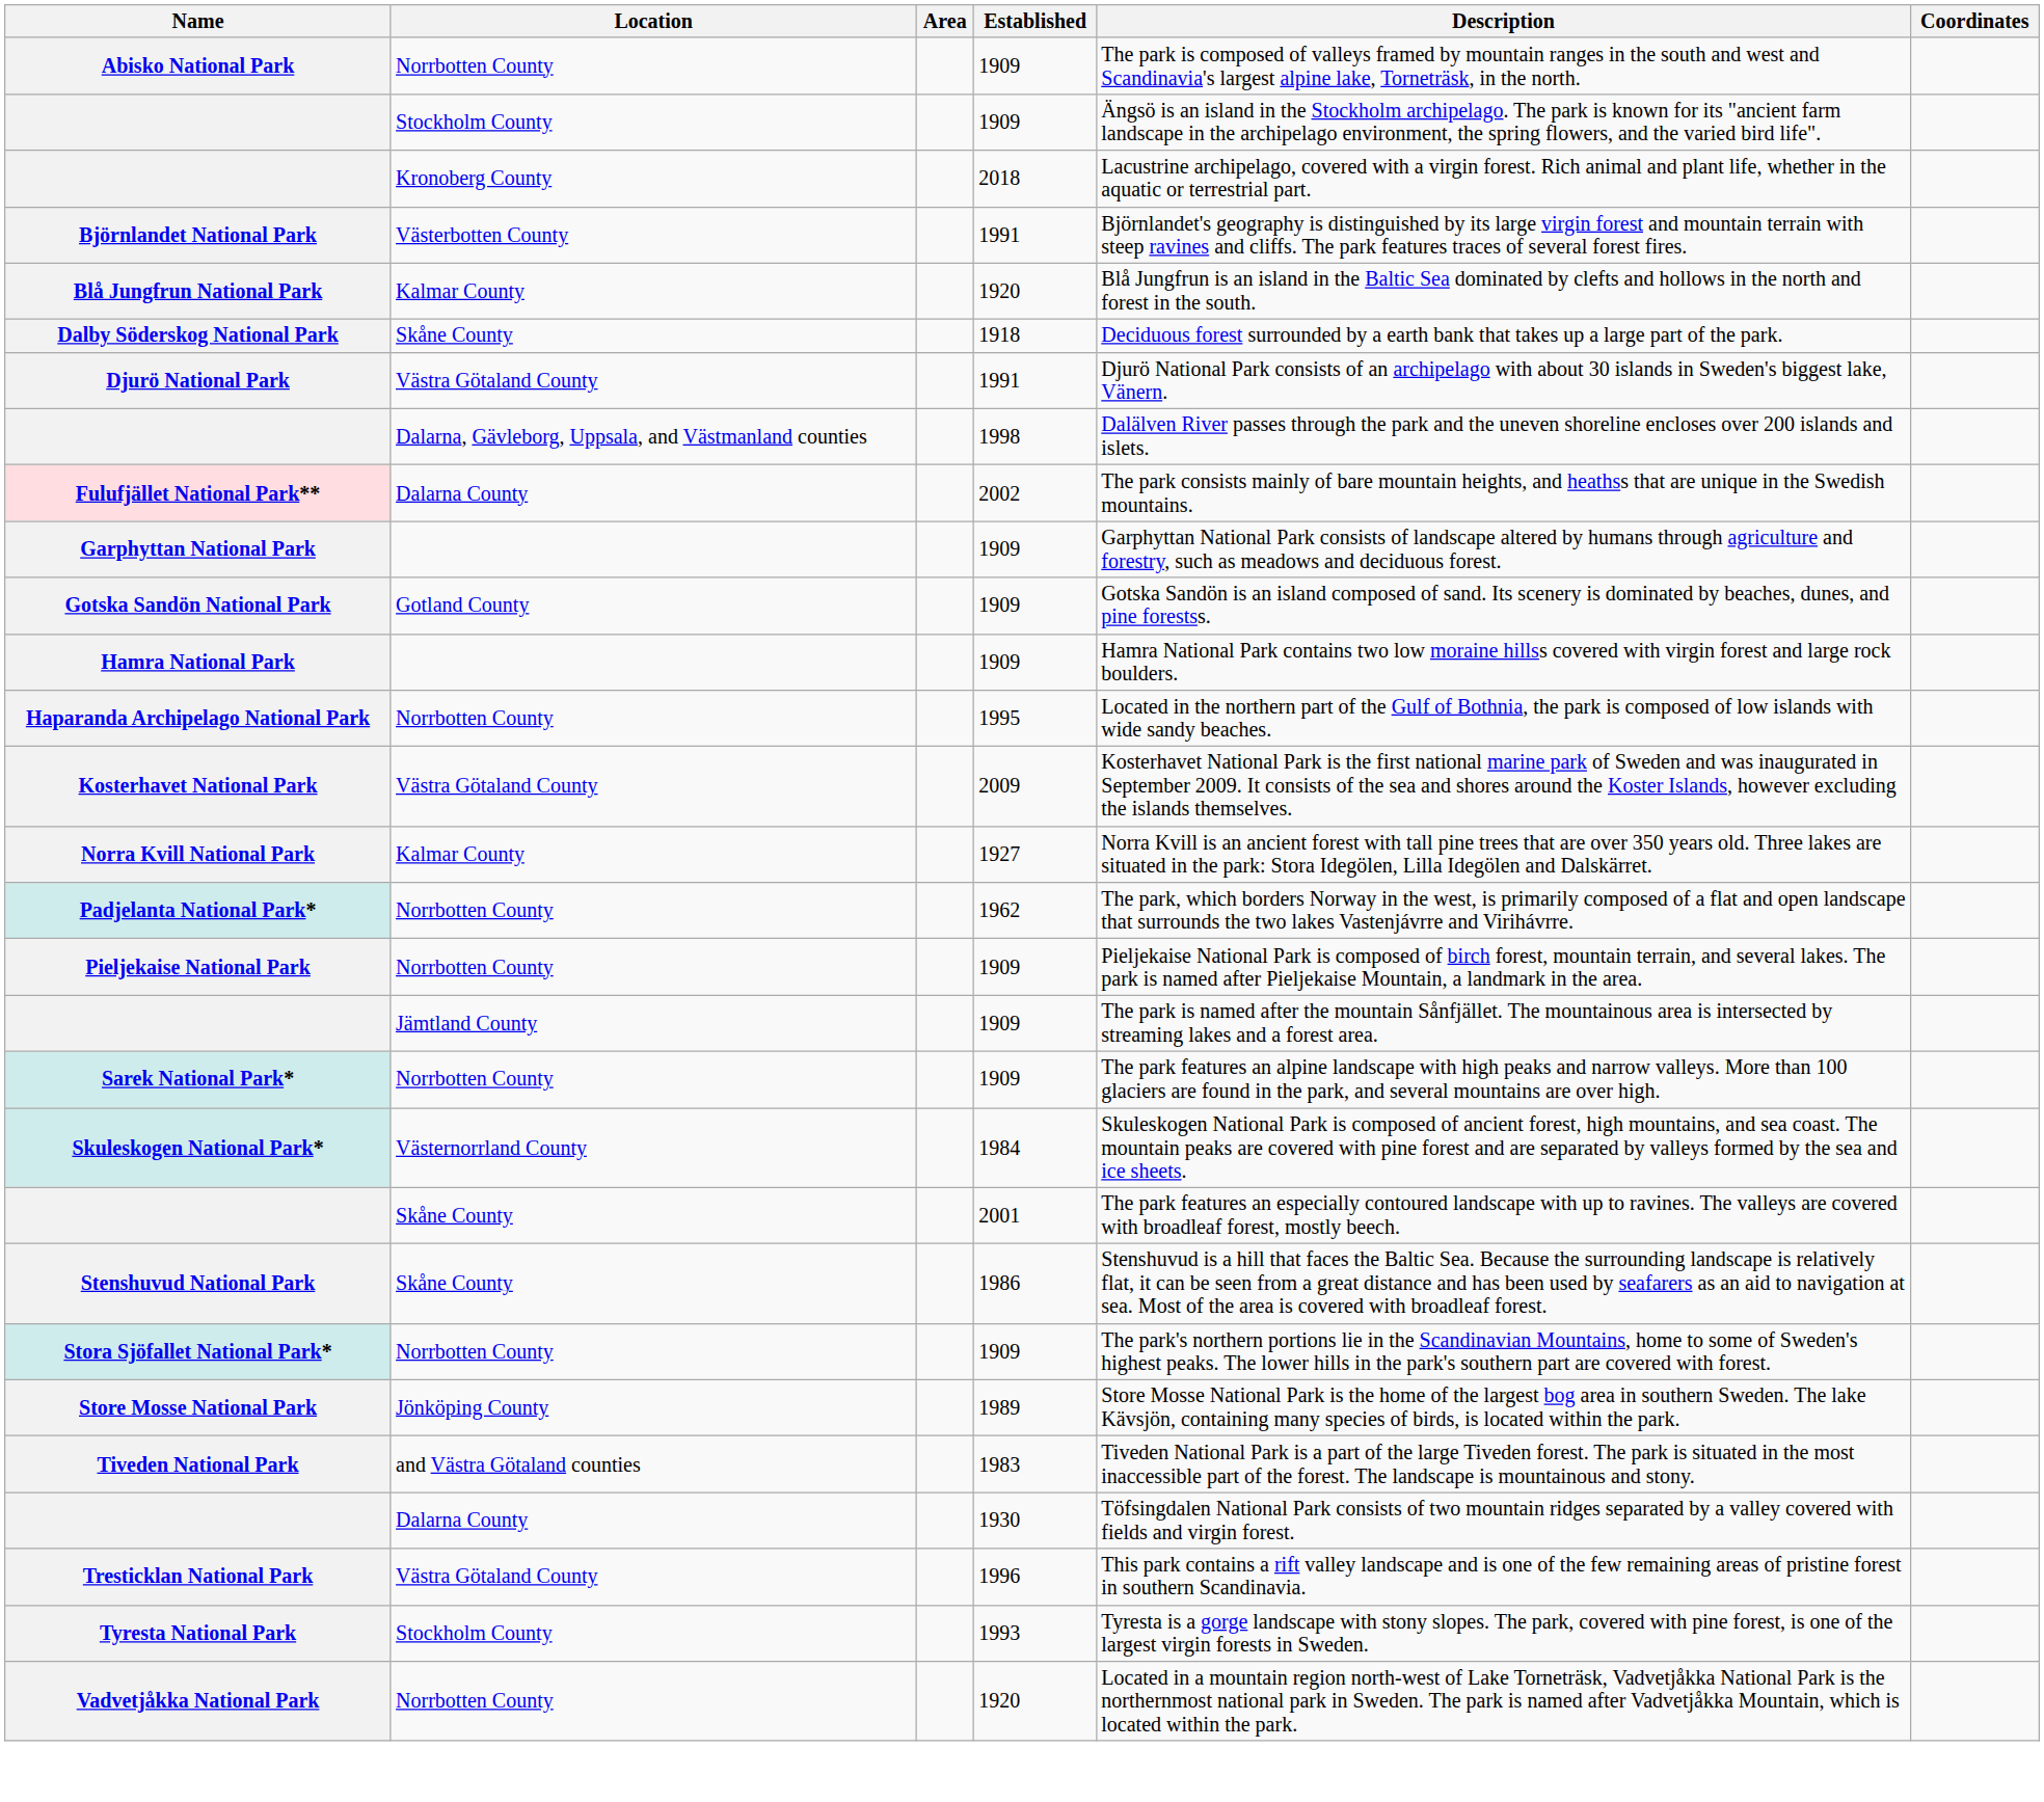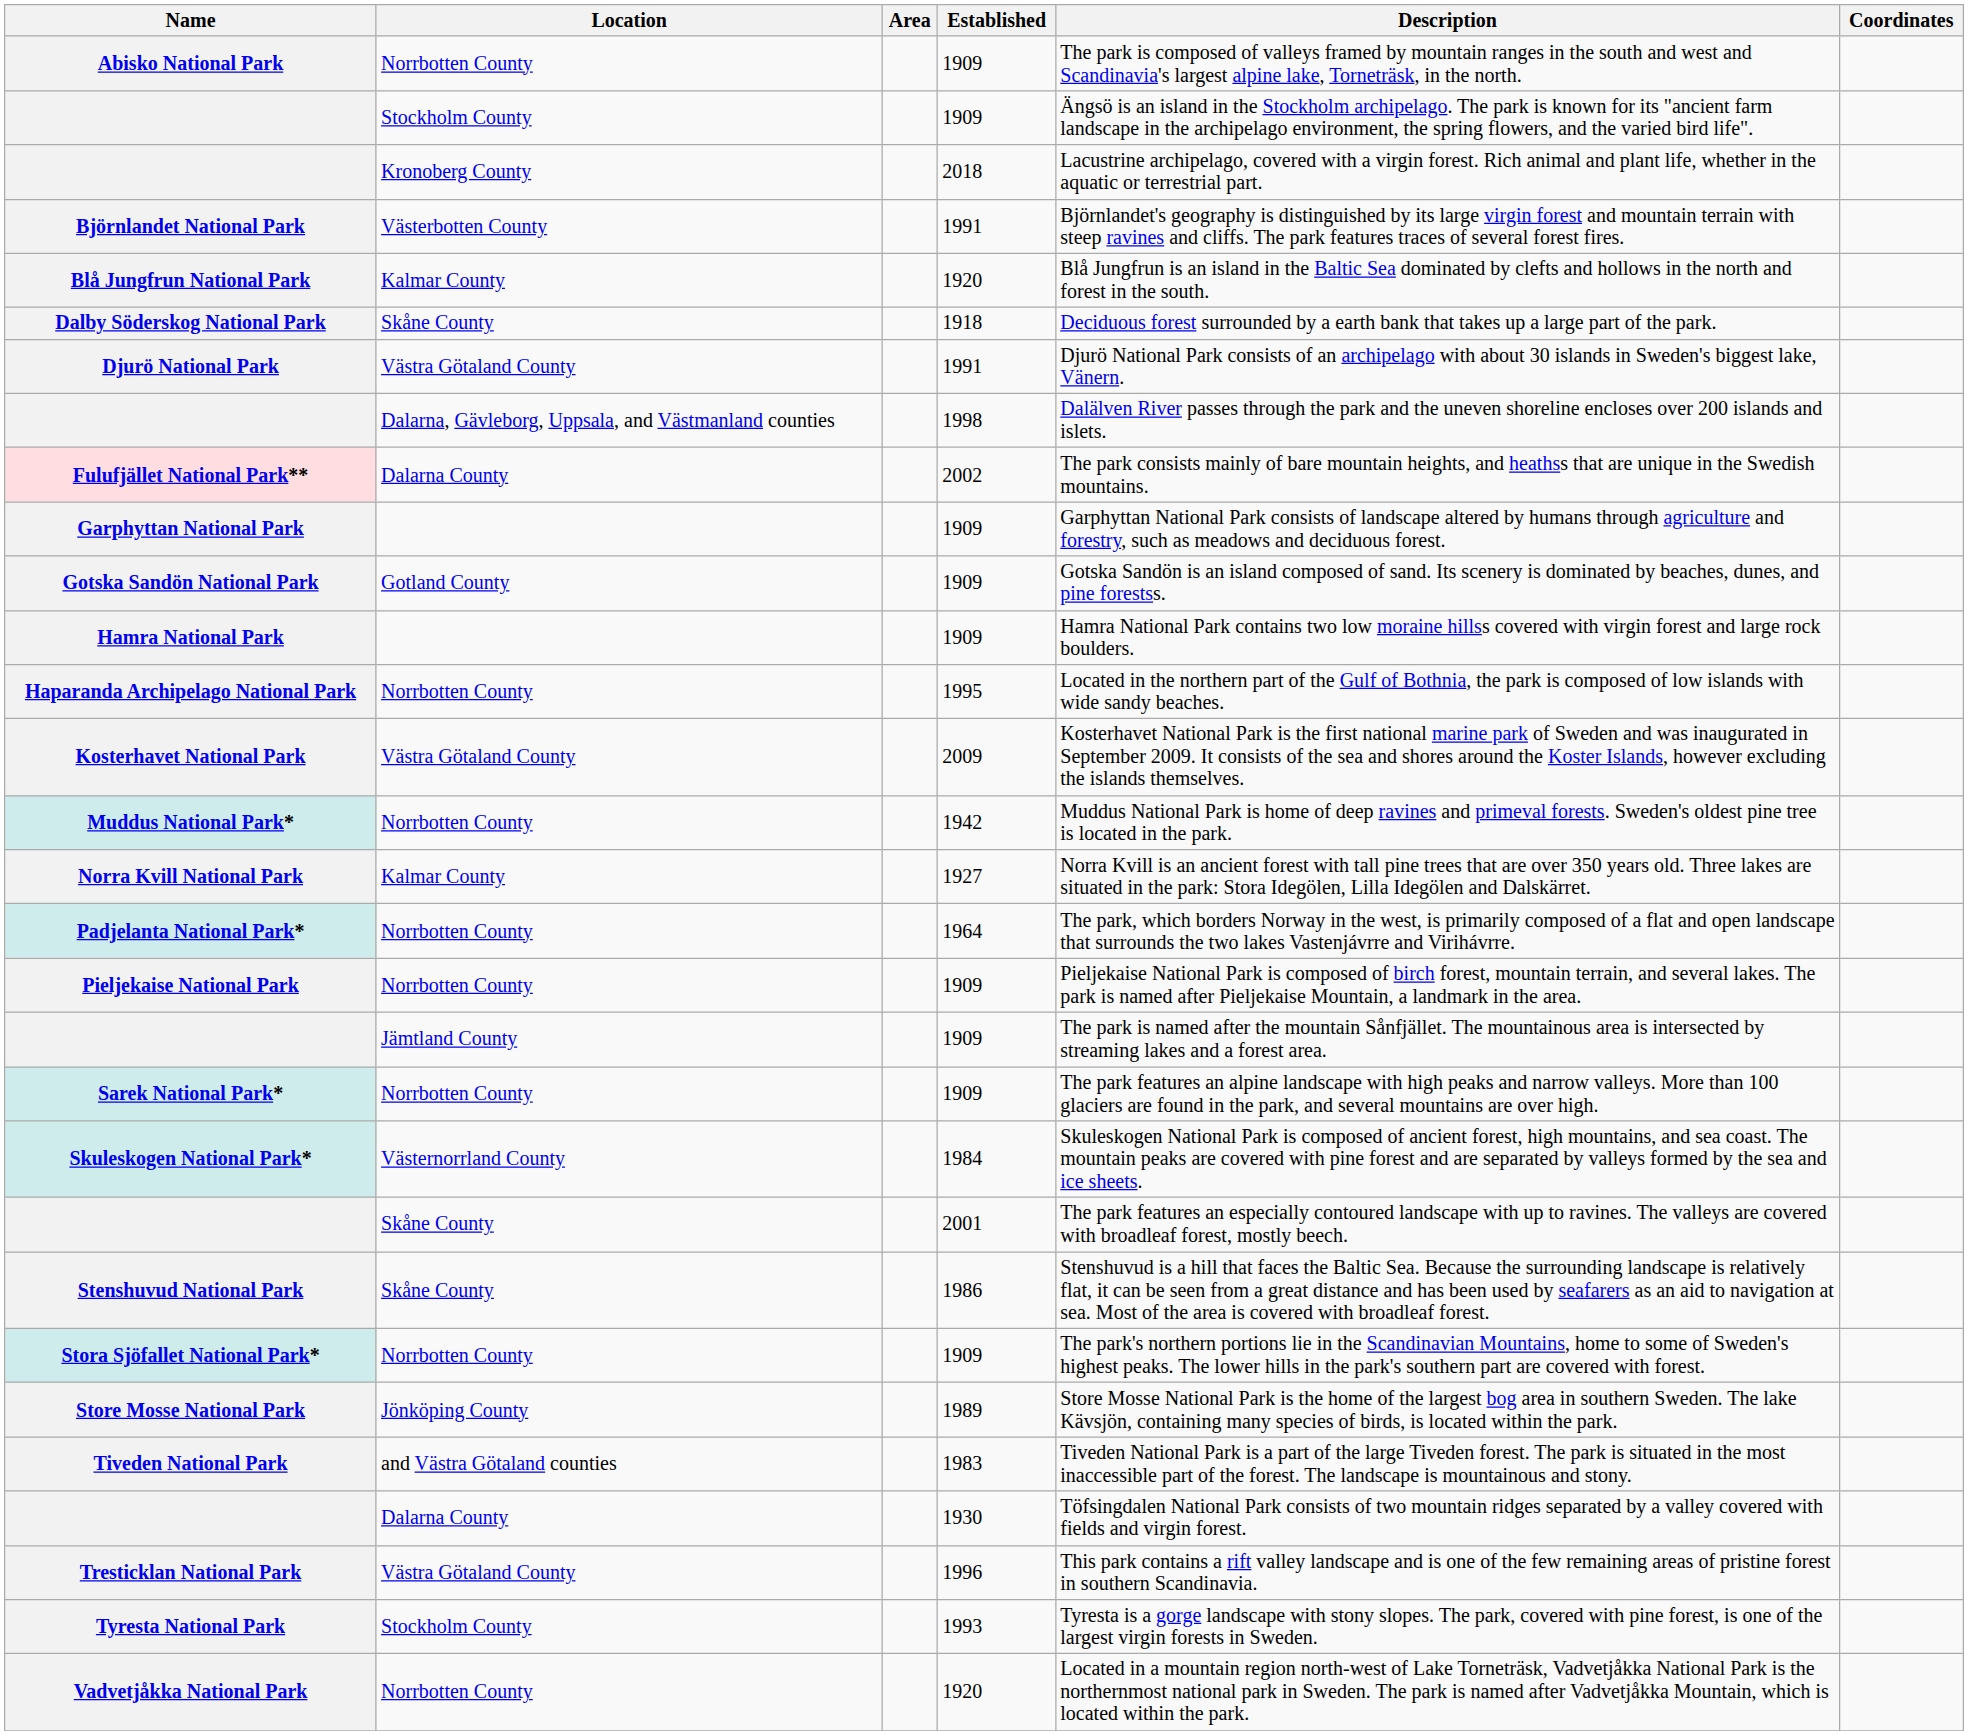+ row: Muddus National Park* | Norrbotten County | 1942 | Muddus National Park is home of deep ravines and primeval forests. Sweden's oldest pine tree is located in the park.
Padjelanta National Park* | Established: 1962 -> 1964
